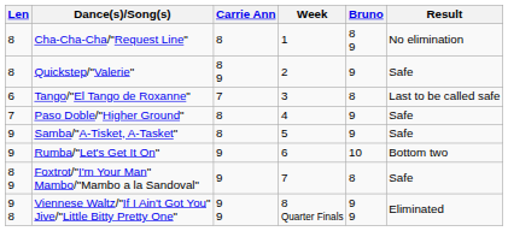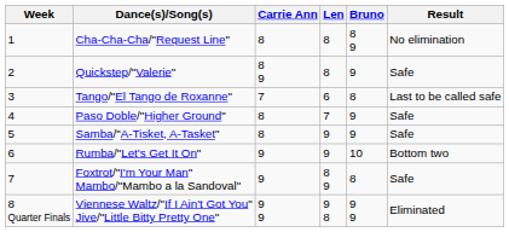columns swapped: Week <-> Len
